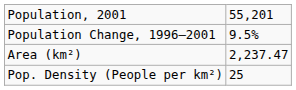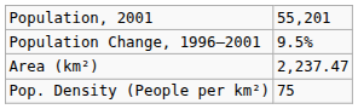Pop. Density (People per km²) | column 2: 25 -> 75
